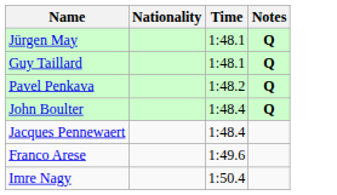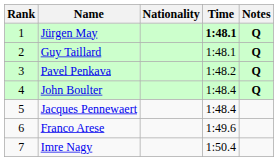+ column: Rank | 1 | 2 | 3 | 4 | 5 | 6 | 7
Jürgen May | Time: normal -> bold
